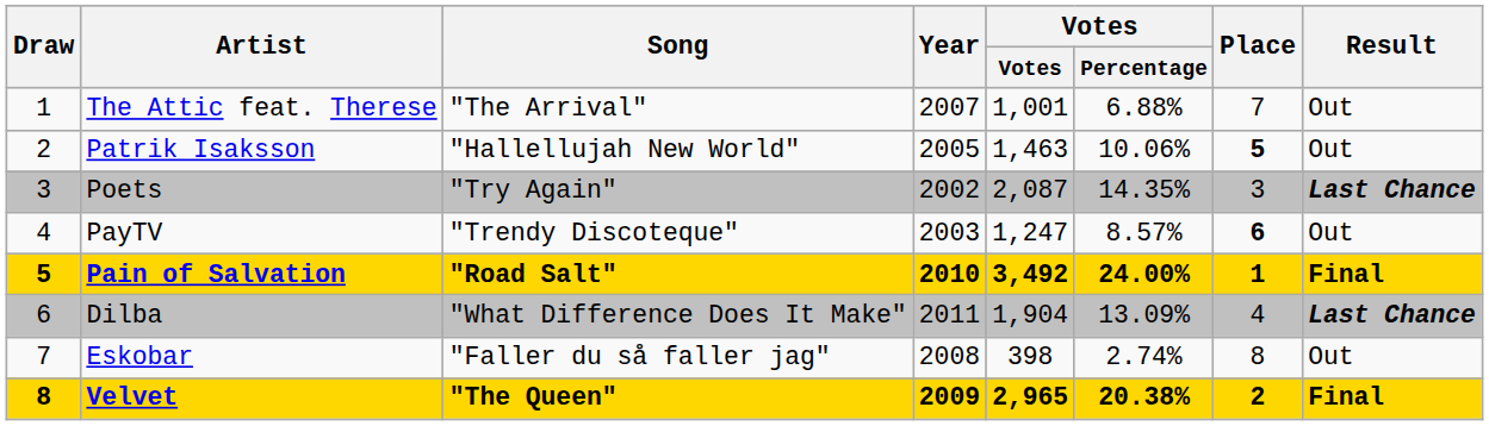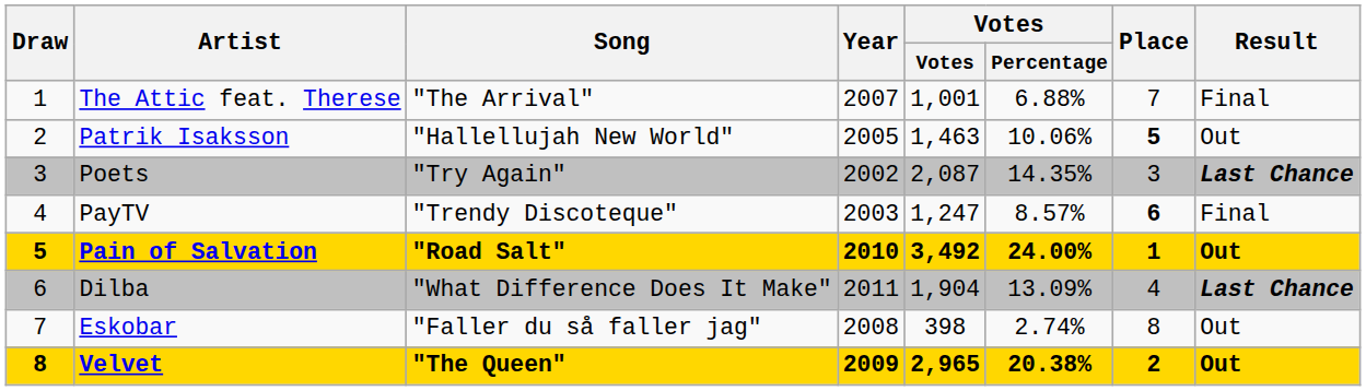The Attic feat. Therese | Result: Out -> Final
PayTV | Result: Out -> Final
Pain of Salvation | Result: Final -> Out
Velvet | Result: Final -> Out
